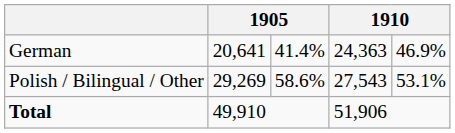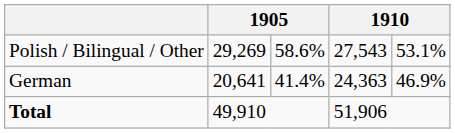rows swapped: German <-> Polish / Bilingual / Other
